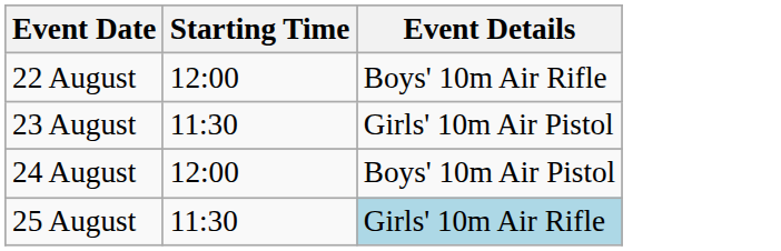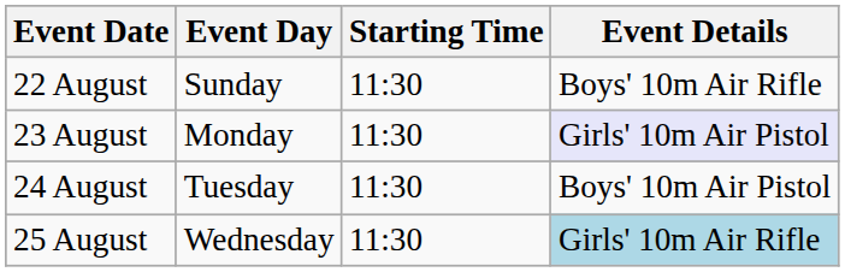+ column: Event Day | Sunday | Monday | Tuesday | Wednesday
22 August | Starting Time: 12:00 -> 11:30
23 August | Event Details: no background -> lavender background
24 August | Starting Time: 12:00 -> 11:30
